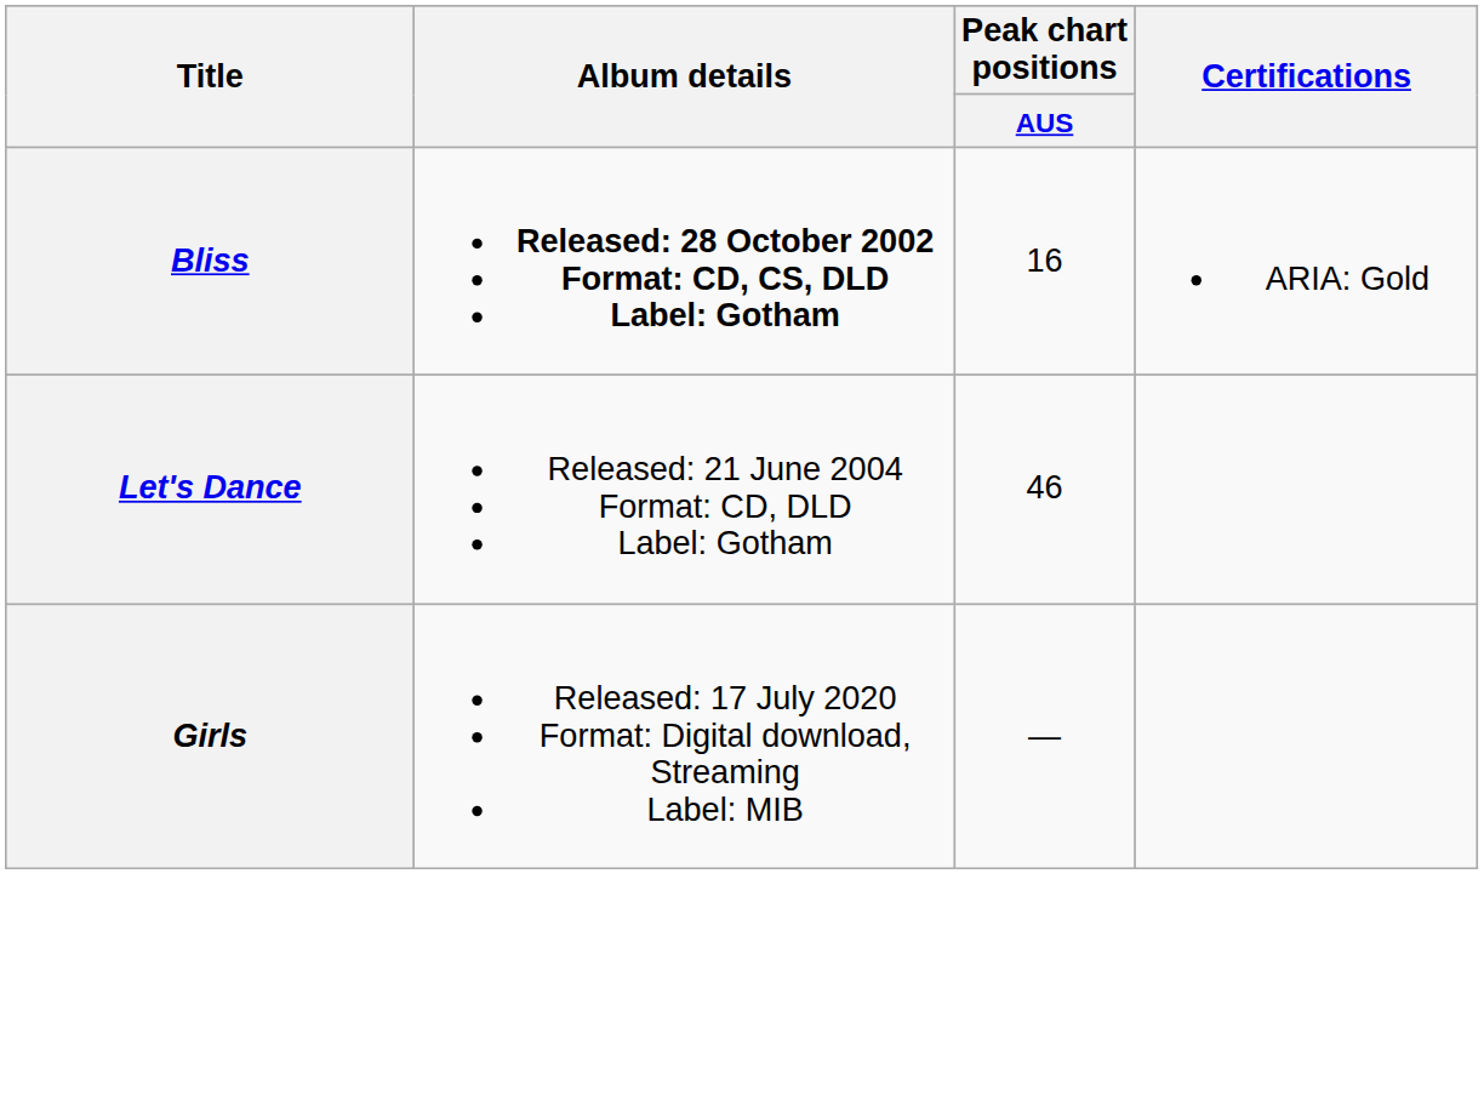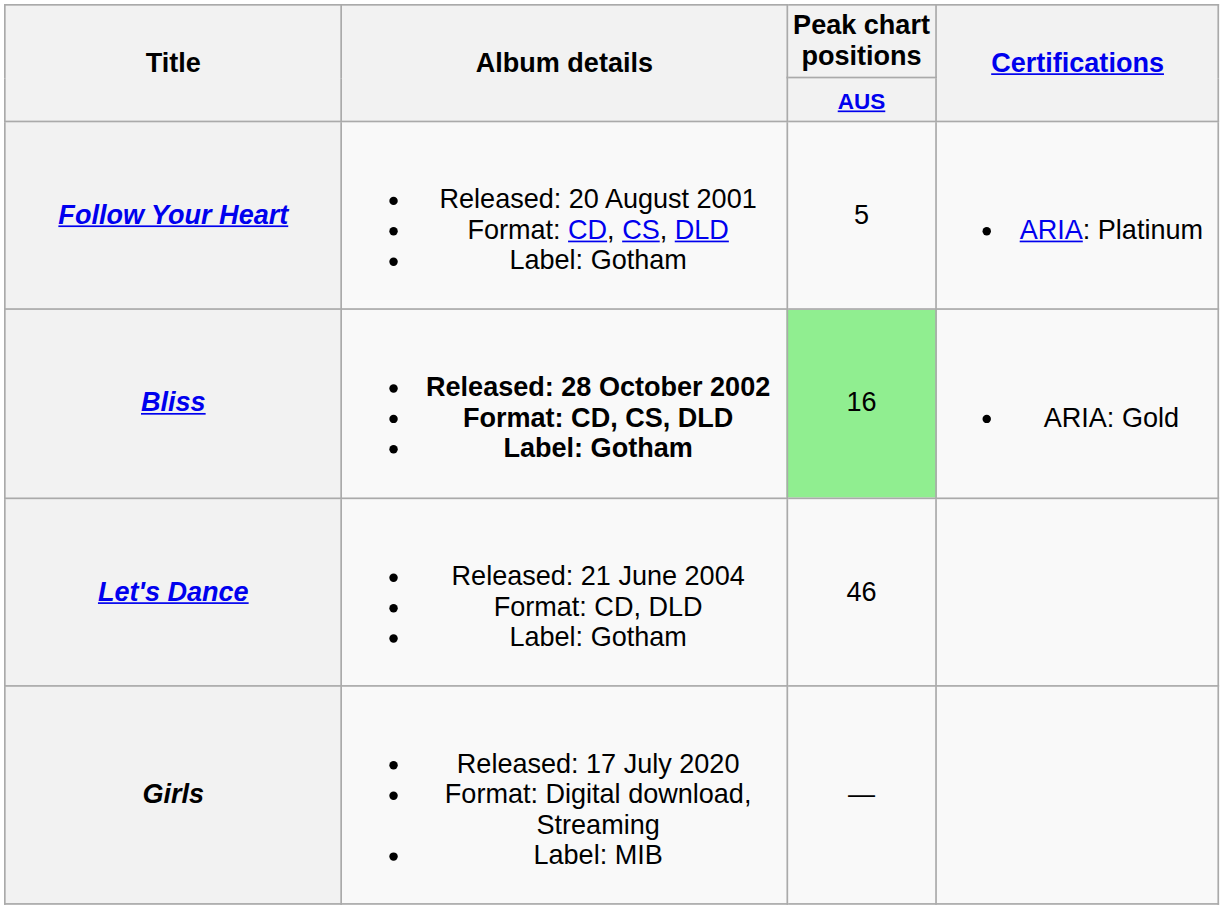+ row: Follow Your Heart | Released: 20 August 2001 Format: CD, CS, DLD Label: Gotham | 5 | ARIA: Platinum
Bliss | Peak chart positions / AUS: no background -> lightgreen background
